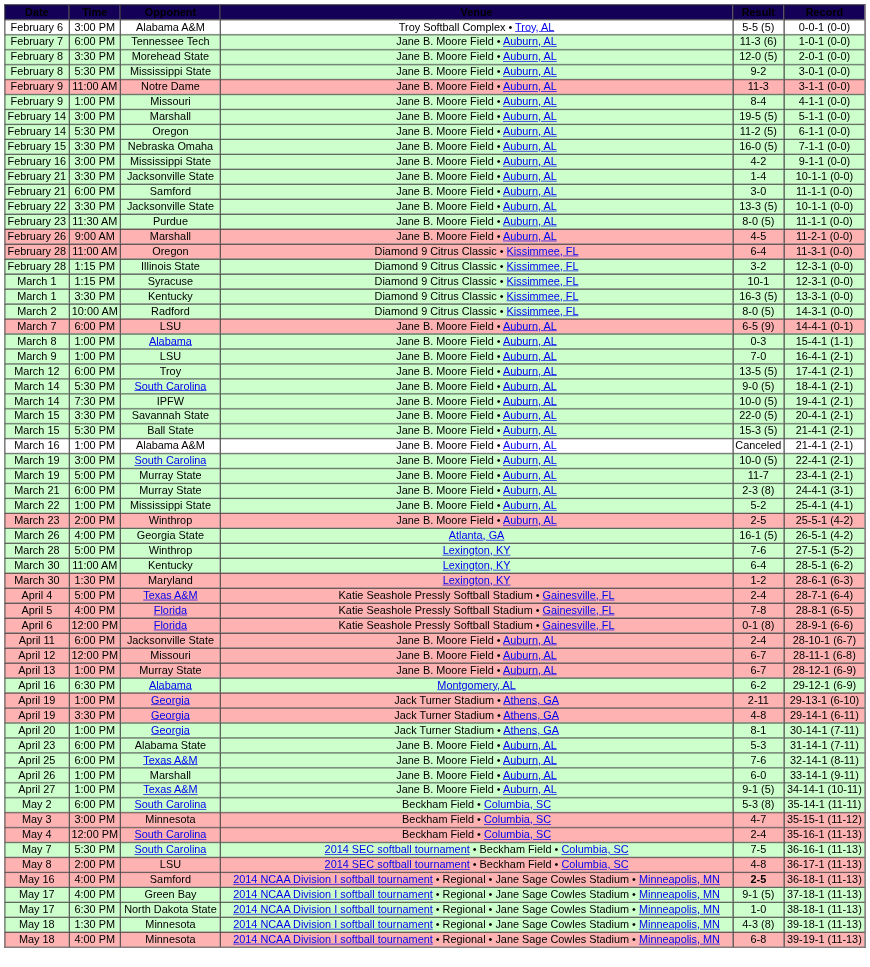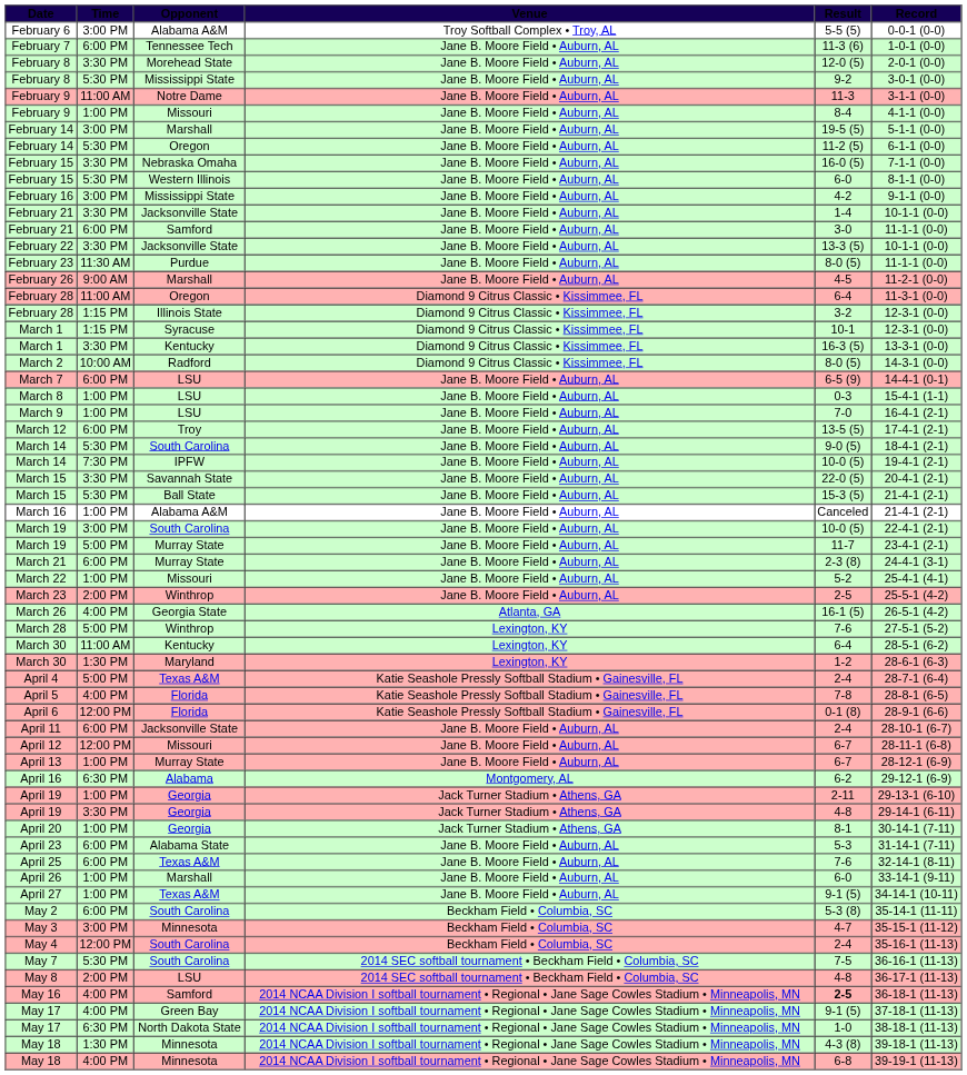+ row: February 15 | 5:30 PM | Western Illinois | Jane B. Moore Field • Auburn, AL | 6-0 | 8-1-1 (0-0)
March 8 | Opponent: Alabama -> LSU
March 22 | Opponent: Mississippi State -> Missouri
